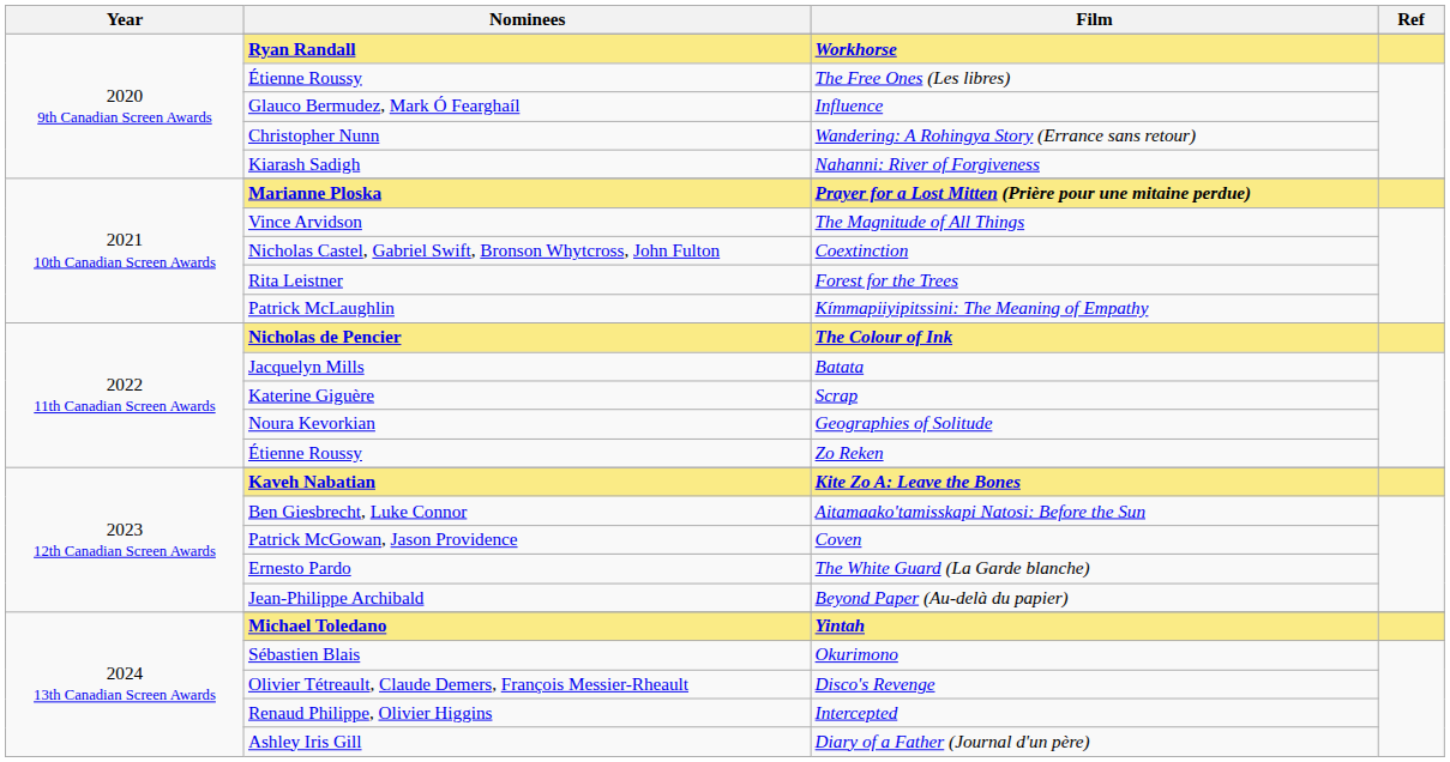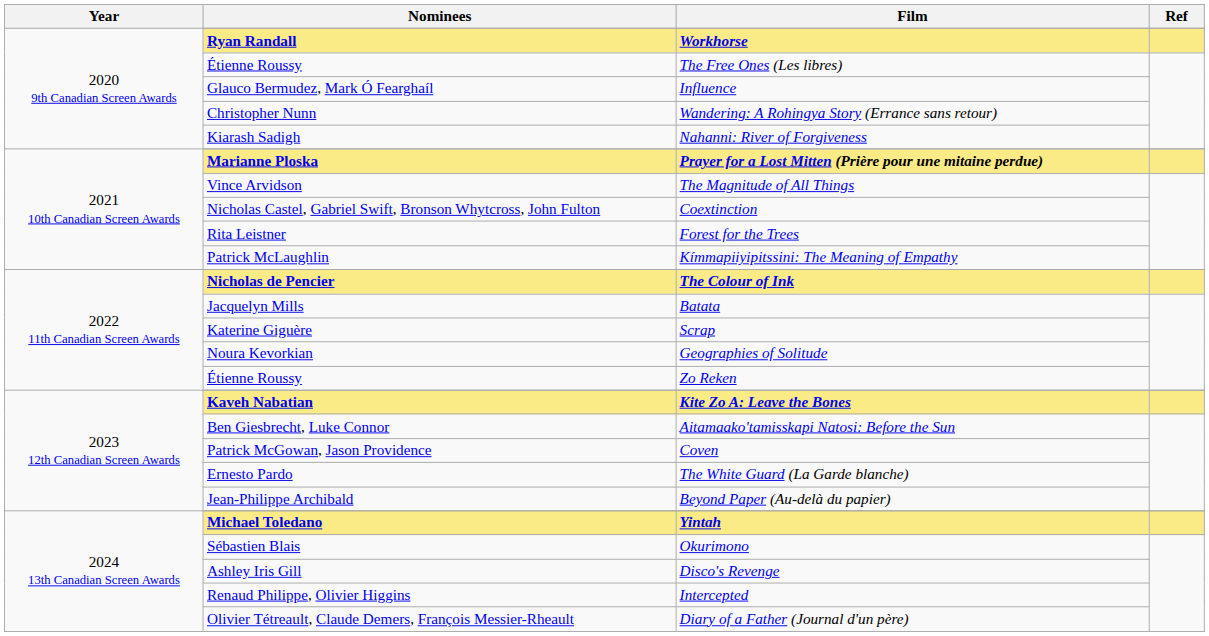Disco's Revenge | Nominees: Olivier Tétreault, Claude Demers, François Messier-Rheault -> Ashley Iris Gill
Diary of a Father (Journal d'un père) | Nominees: Ashley Iris Gill -> Olivier Tétreault, Claude Demers, François Messier-Rheault
